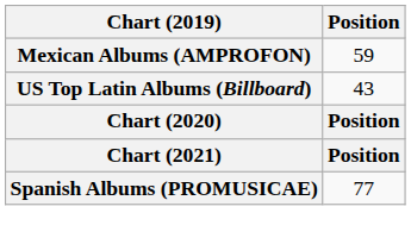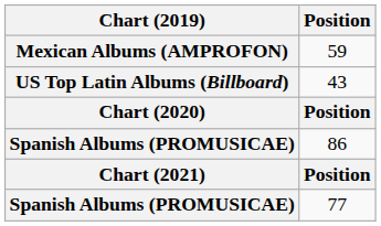+ row: Spanish Albums (PROMUSICAE) | 86
